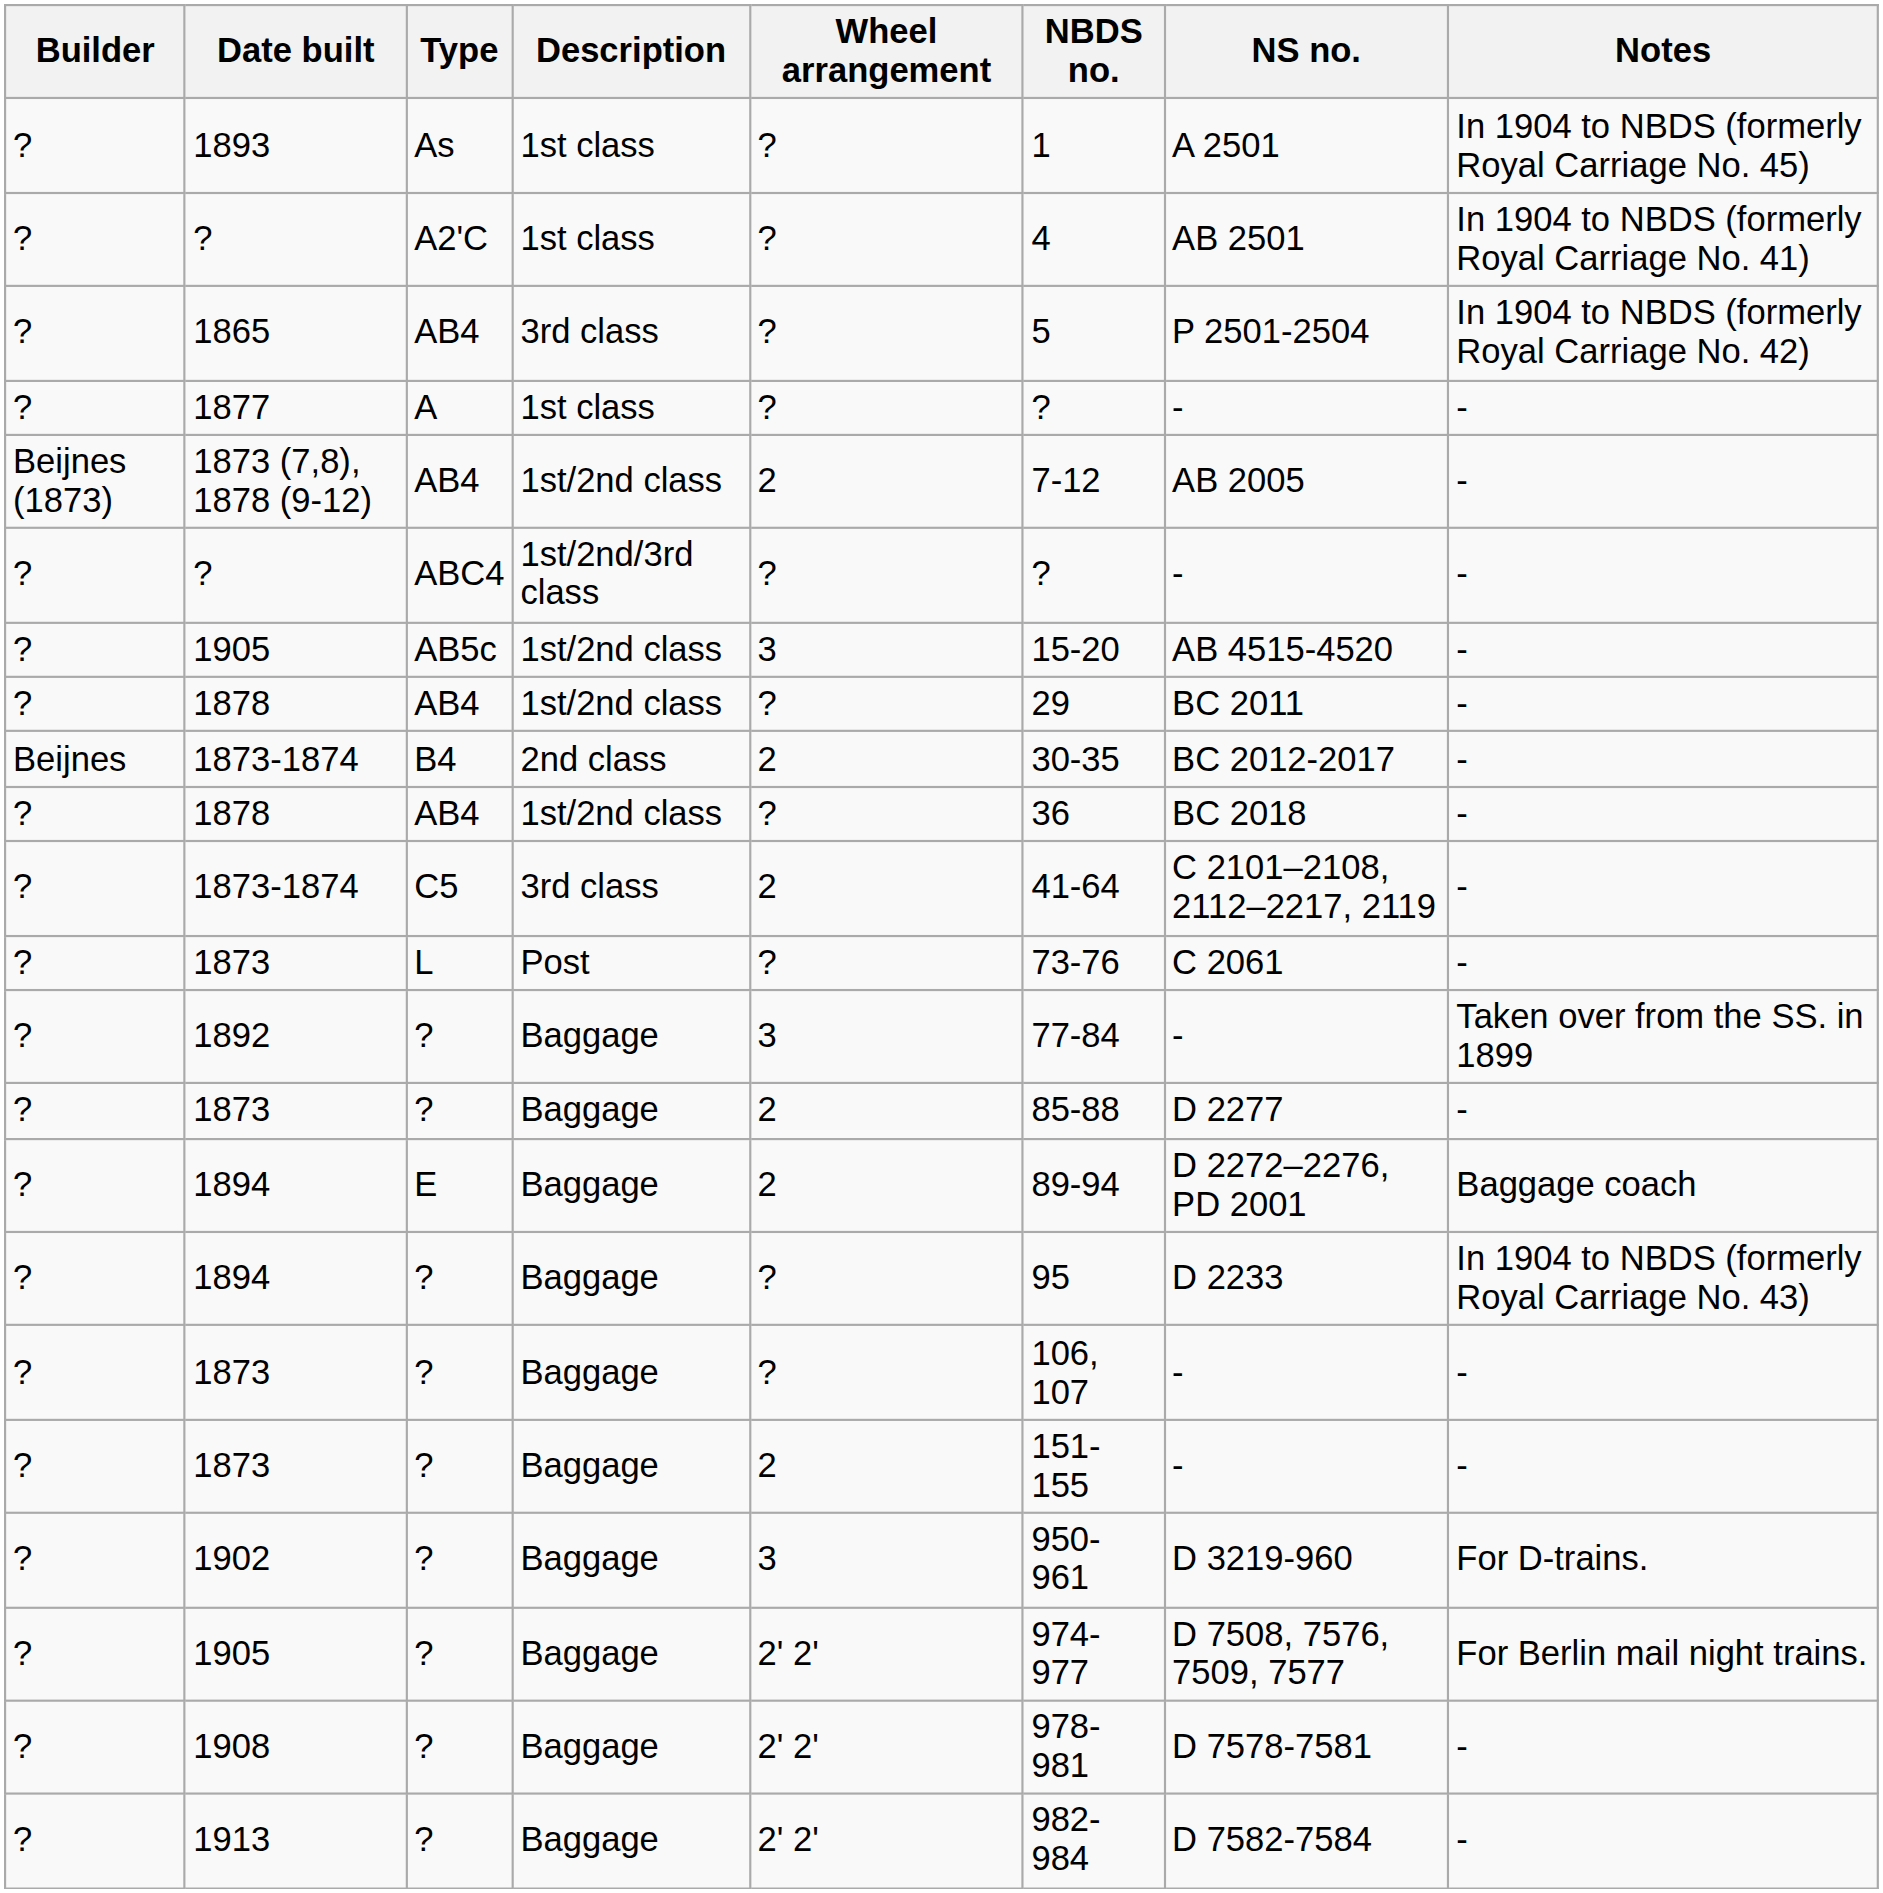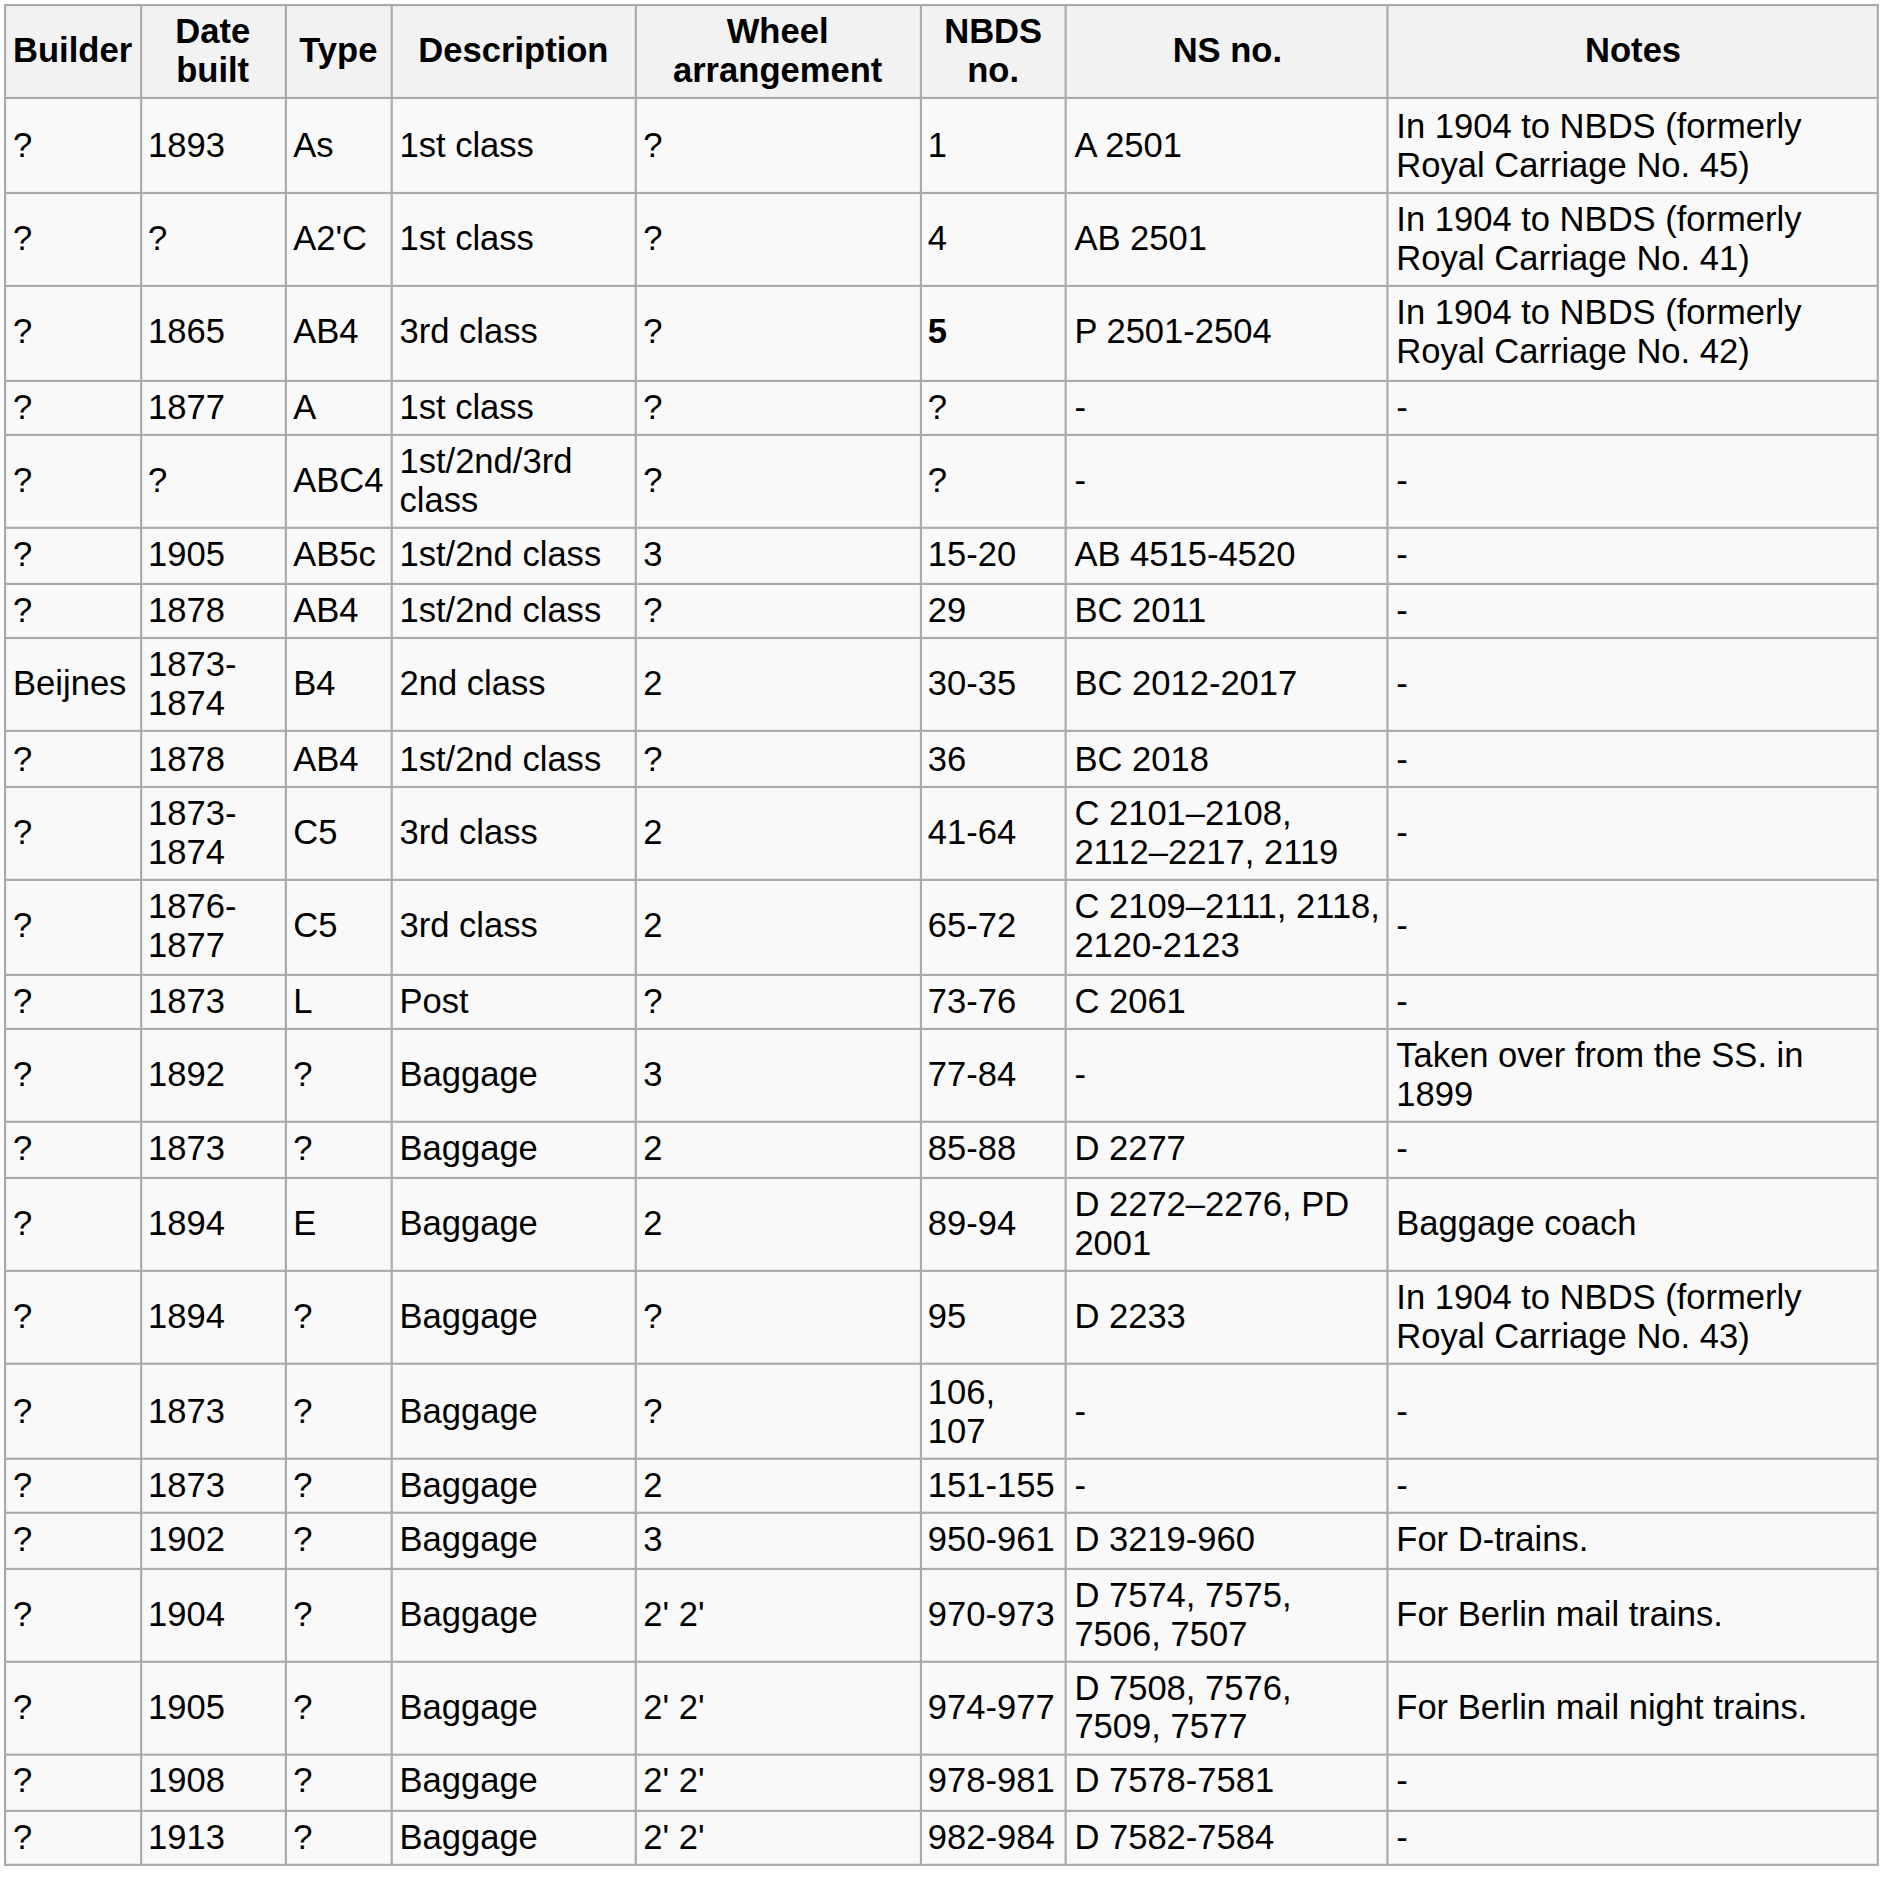1865 | NBDS no.: normal -> bold
- row: Beijnes (1873) | 1873 (7,8), 1878 (9-12) | AB4 | 1st/2nd class | 2 | 7-12 | AB 2005 | -
+ row: ? | 1876-1877 | C5 | 3rd class | 2 | 65-72 | C 2109–2111, 2118, 2120-2123 | -
+ row: ? | 1904 | ? | Baggage | 2' 2' | 970-973 | D 7574, 7575, 7506, 7507 | For Berlin mail trains.
